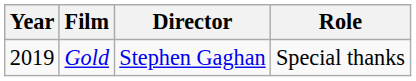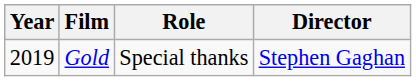columns swapped: Director <-> Role
